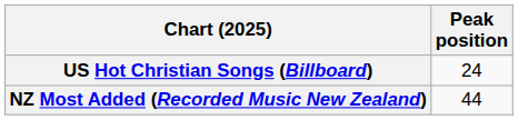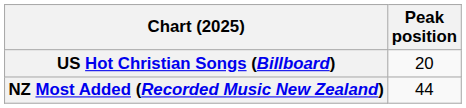US Hot Christian Songs (Billboard) | Peak position: 24 -> 20
